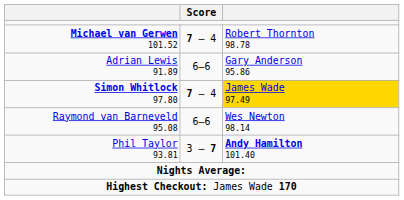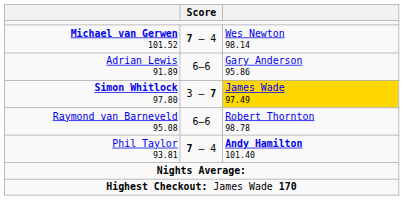Michael van Gerwen 101.52 | column 3: Robert Thornton 98.78 -> Wes Newton 98.14
Simon Whitlock 97.80 | Score: 7 – 4 -> 3 – 7
Raymond van Barneveld 95.08 | column 3: Wes Newton 98.14 -> Robert Thornton 98.78
Phil Taylor 93.81 | Score: 3 – 7 -> 7 – 4
